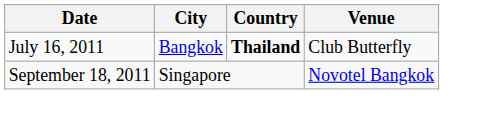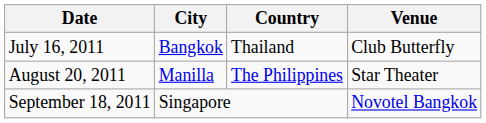July 16, 2011 | Country: bold -> normal
+ row: August 20, 2011 | Manilla | The Philippines | Star Theater
